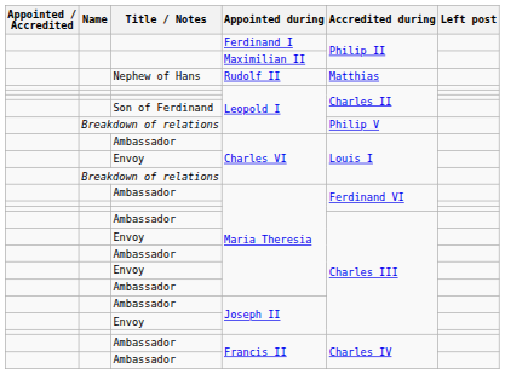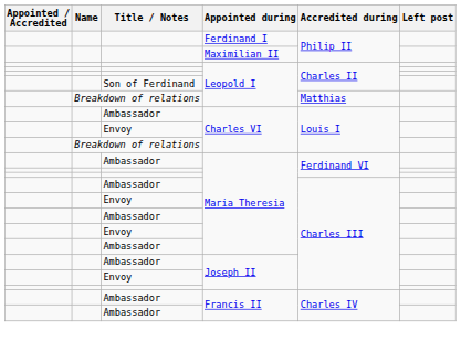- row: Nephew of Hans | Rudolf II | Matthias
Breakdown of relations / Leopold I | Accredited during: Philip V -> Matthias
